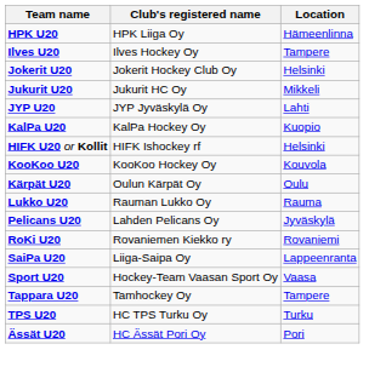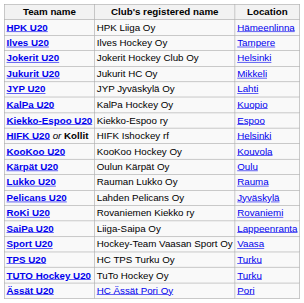+ row: Kiekko-Espoo U20 | Kiekko-Espoo ry | Espoo
- row: Tappara U20 | Tamhockey Oy | Tampere
+ row: TUTO Hockey U20 | TuTo Hockey Oy | Turku
